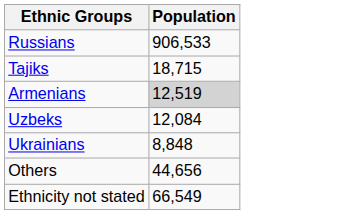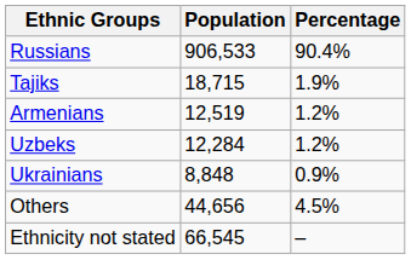+ column: Percentage | 90.4% | 1.9% | 1.2% | 1.2% | 0.9% | 4.5% | –
Armenians | Population: lightgrey background -> no background
Uzbeks | Population: 12,084 -> 12,284
Ethnicity not stated | Population: 66,549 -> 66,545
